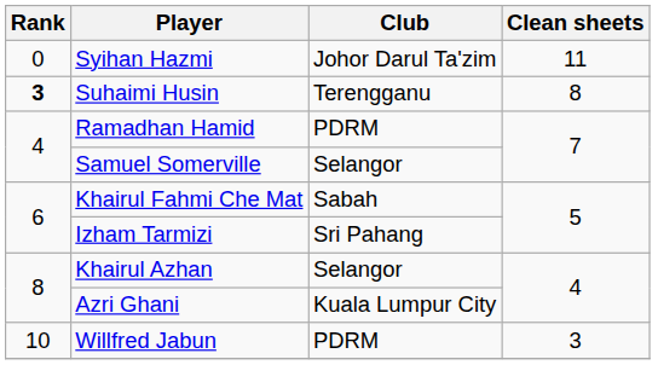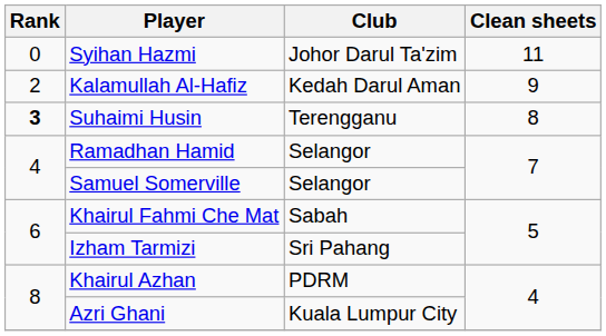+ row: 2 | Kalamullah Al-Hafiz | Kedah Darul Aman | 9
Ramadhan Hamid | Club: PDRM -> Selangor
Khairul Azhan | Club: Selangor -> PDRM
- row: 10 | Willfred Jabun | PDRM | 3
